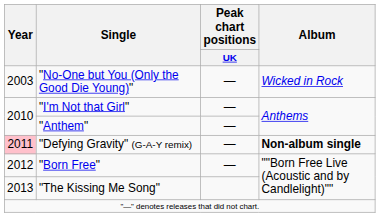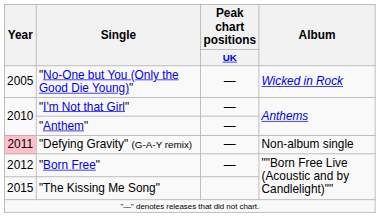"No-One but You (Only the Good Die Young)" | Year: 2003 -> 2005
"Defying Gravity" (G-A-Y remix) | Album: bold -> normal
"The Kissing Me Song" | Year: 2013 -> 2015
